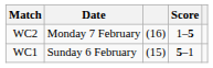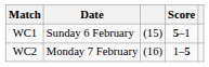rows swapped: WC1 <-> WC2
